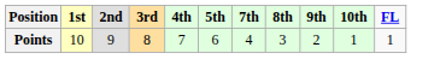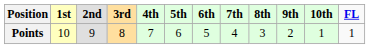+ column: 6th | 5
